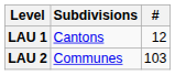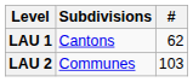LAU 1 | #: 12 -> 62
